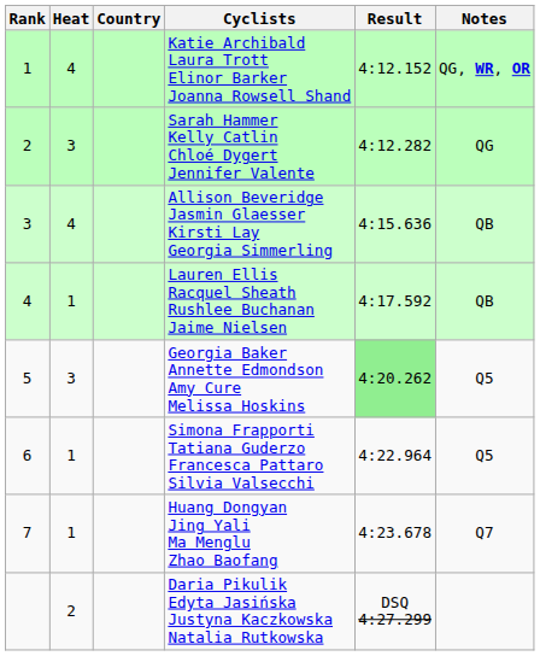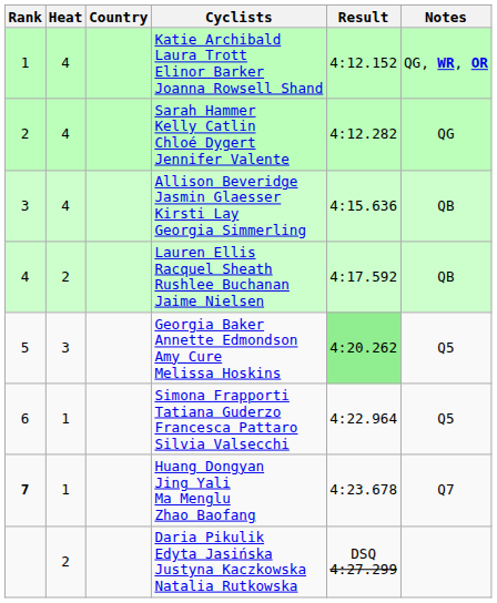Sarah Hammer Kelly Catlin Chloé Dygert Jennifer Valente | Heat: 3 -> 4
Lauren Ellis Racquel Sheath Rushlee Buchanan Jaime Nielsen | Heat: 1 -> 2
Huang Dongyan Jing Yali Ma Menglu Zhao Baofang | Rank: normal -> bold
